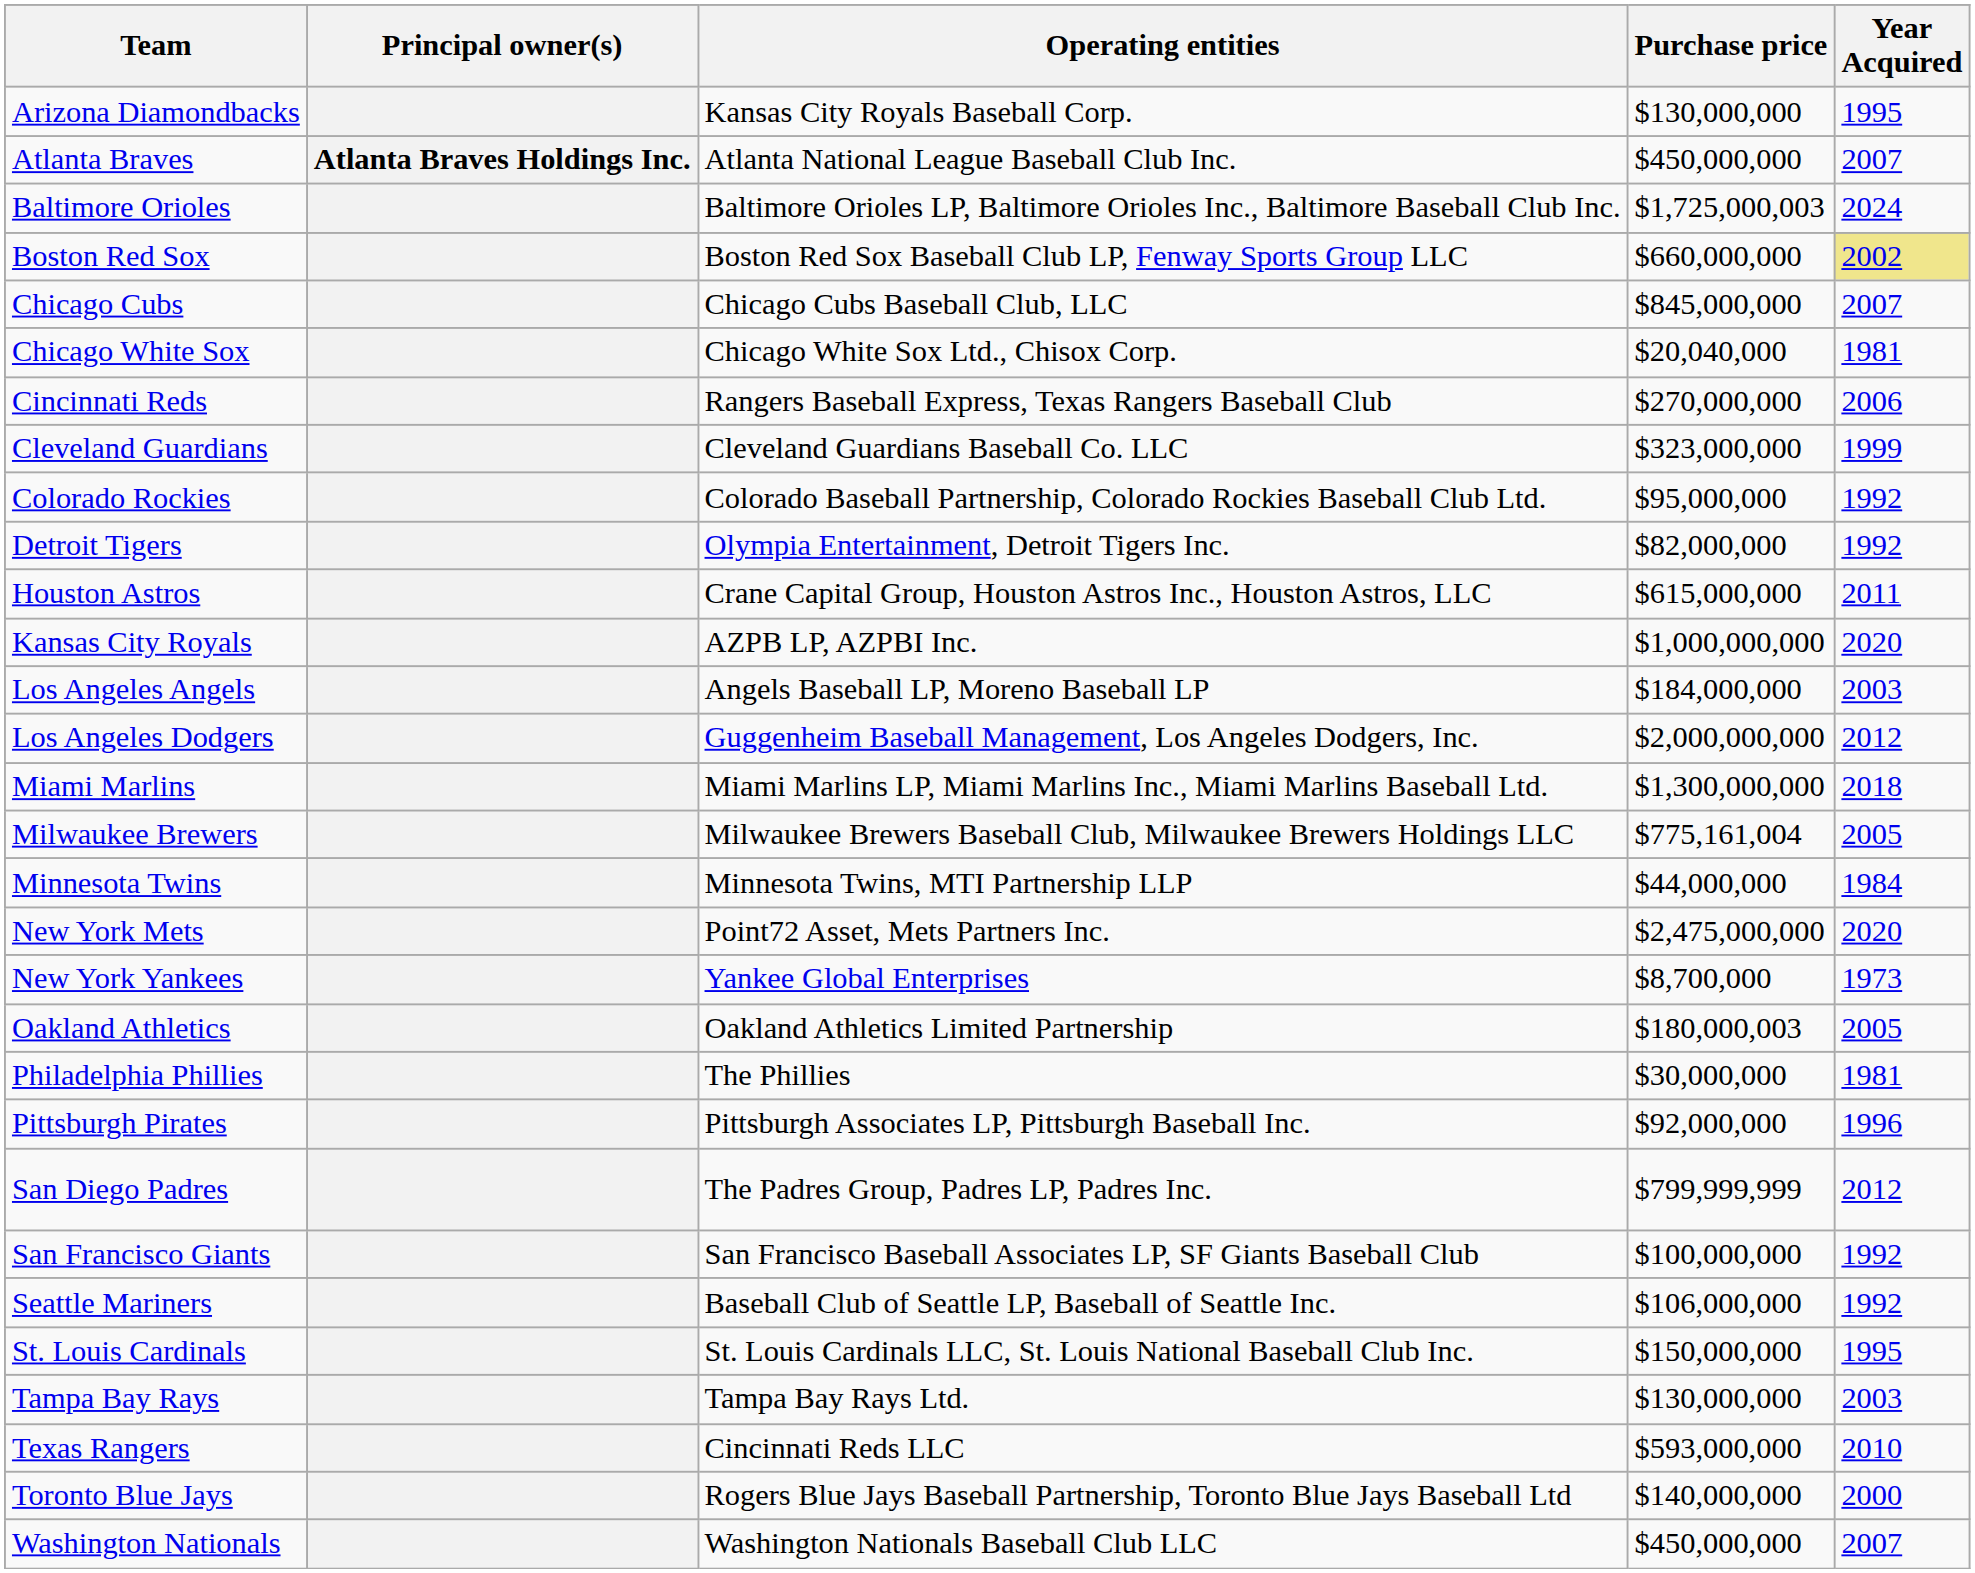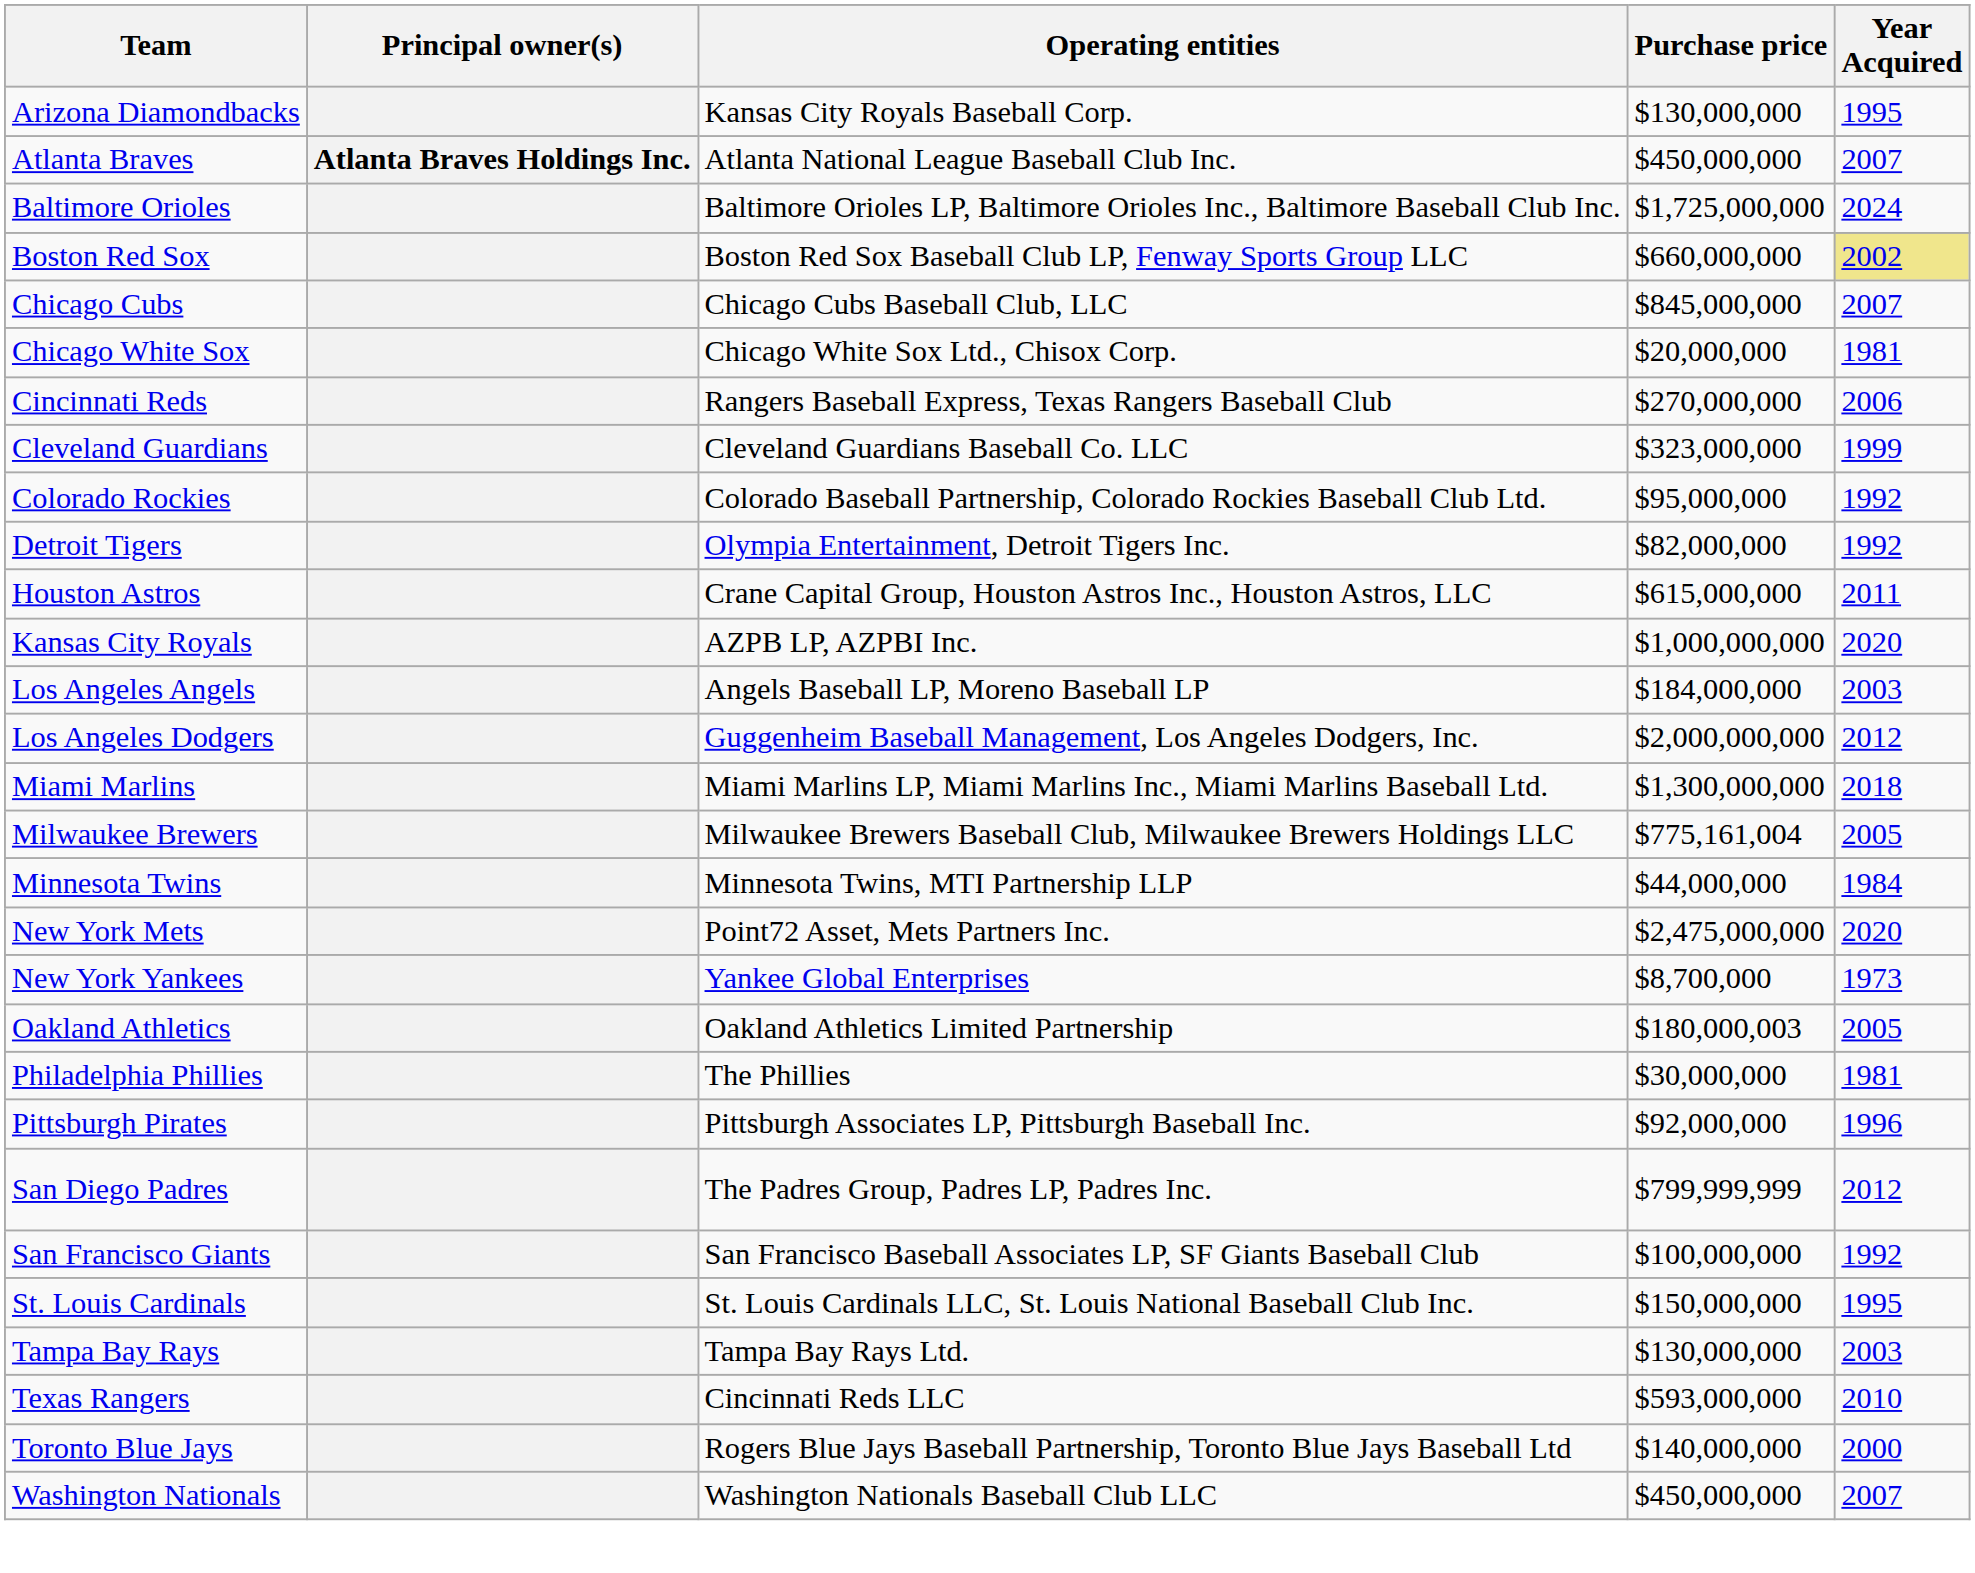Baltimore Orioles | Purchase price: $1,725,000,003 -> $1,725,000,000
Chicago White Sox | Purchase price: $20,040,000 -> $20,000,000
- row: Seattle Mariners | Baseball Club of Seattle LP, Baseball of Seattle Inc. | $106,000,000 | 1992
